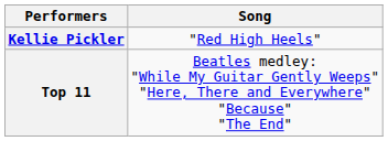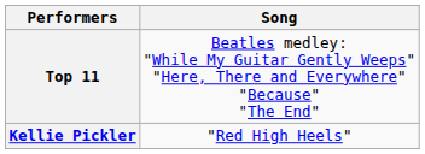rows swapped: Top 11 <-> Kellie Pickler
